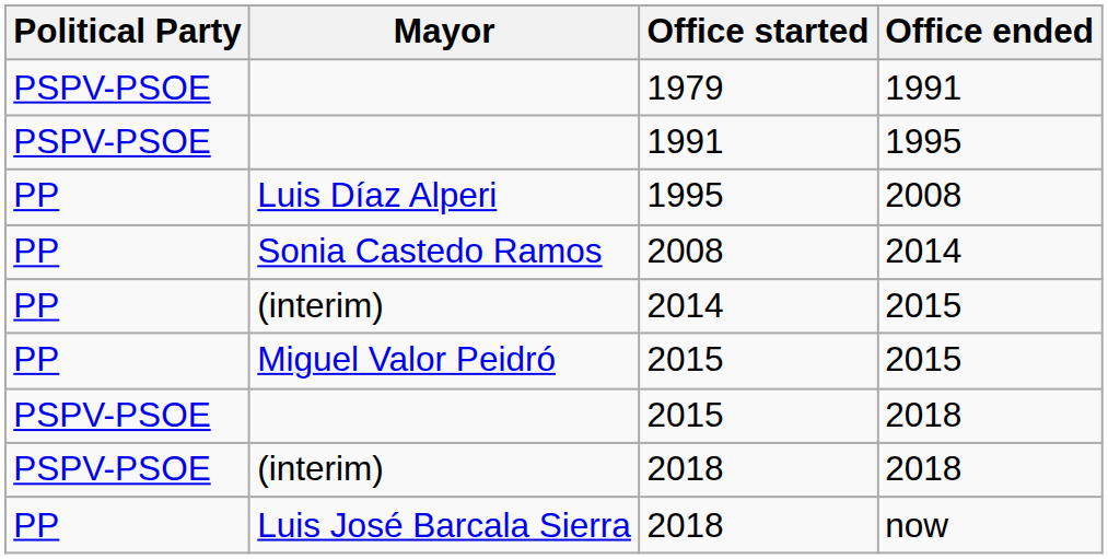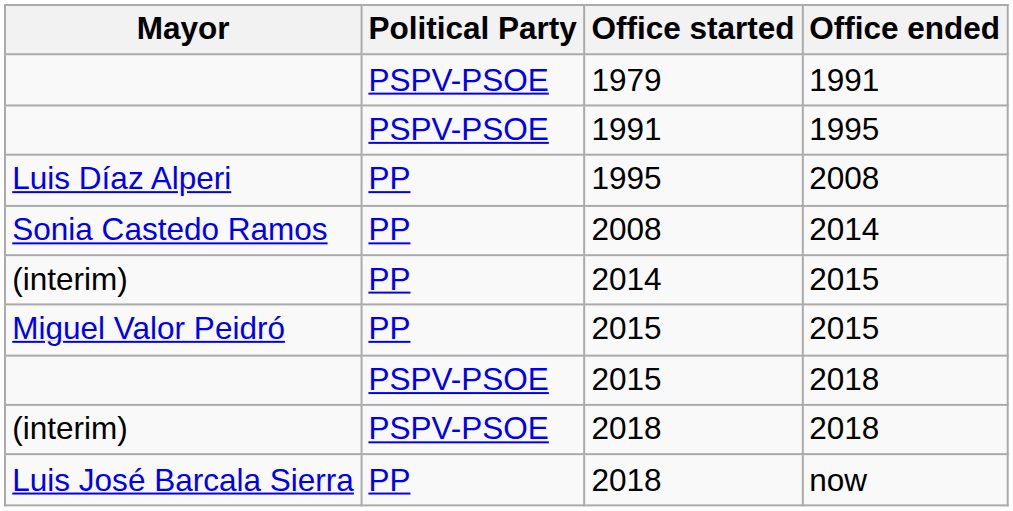columns swapped: Mayor <-> Political Party
